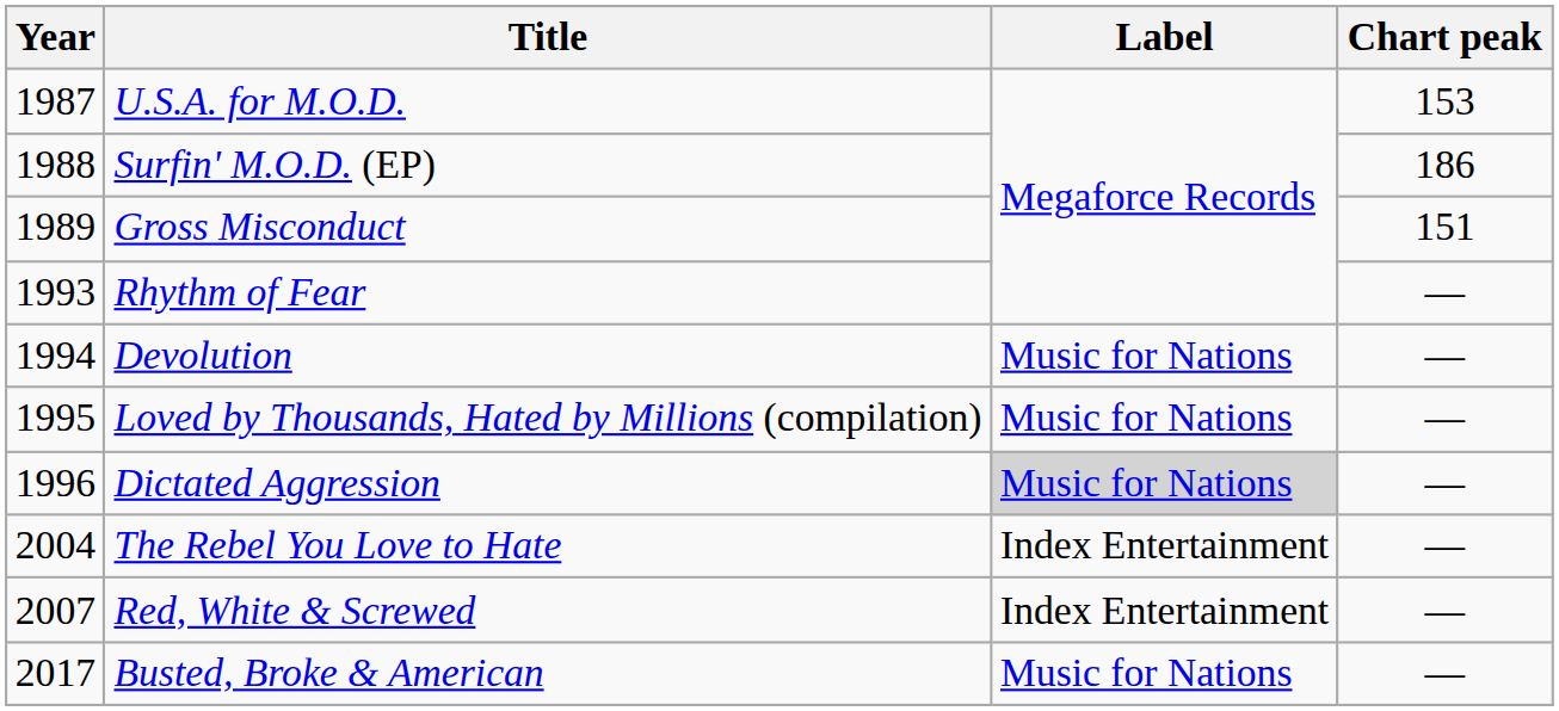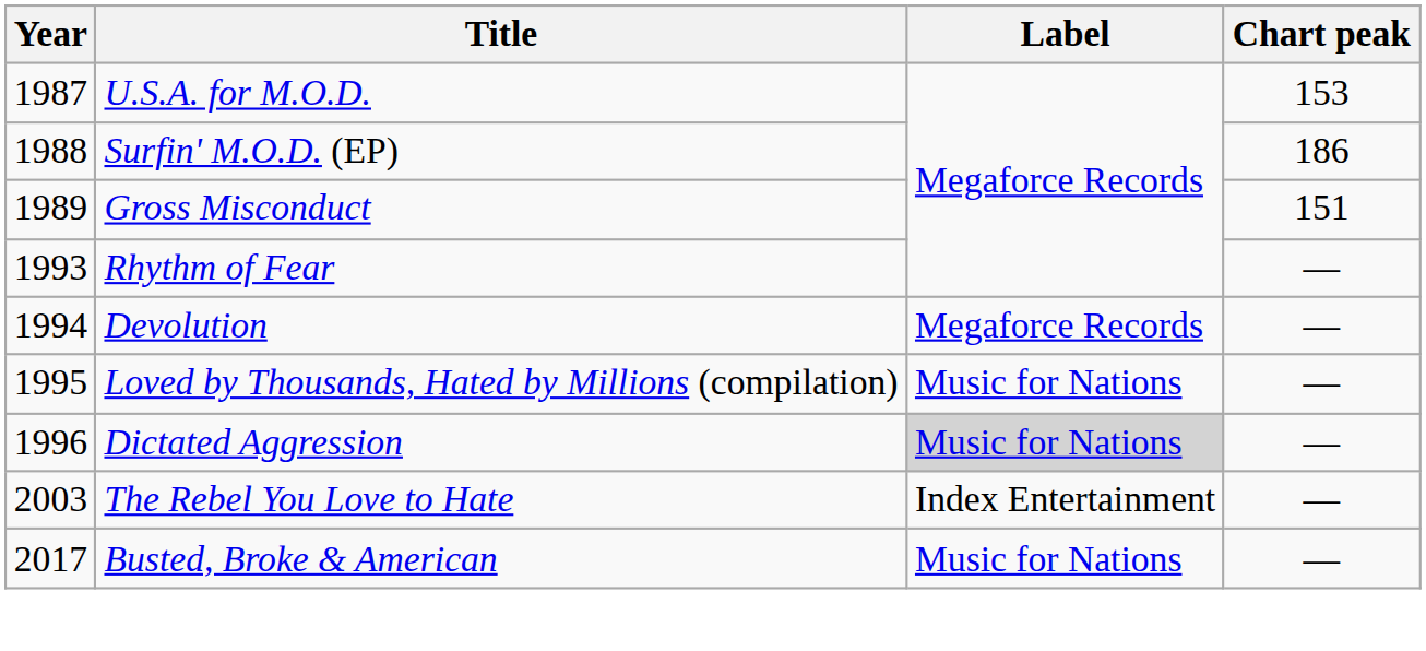Devolution | Label: Music for Nations -> Megaforce Records
The Rebel You Love to Hate | Year: 2004 -> 2003
- row: 2007 | Red, White & Screwed | Index Entertainment | —
